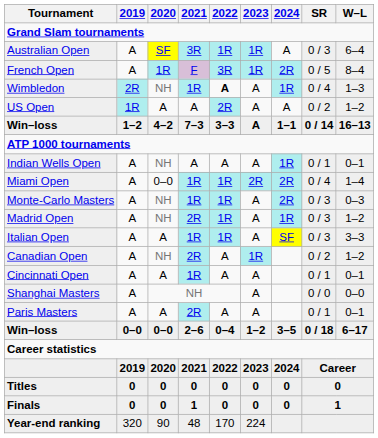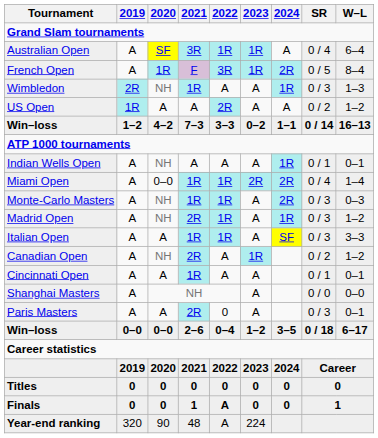Australian Open | SR: 0 / 3 -> 0 / 4
Wimbledon | 2022: bold -> normal
Wimbledon | SR: 0 / 4 -> 0 / 3
Win–loss / 7–3 | 2023: A -> 0–2
Paris Masters | 2022: A -> 0
Paris Masters | SR: 0 / 1 -> 0 / 3
Finals | 2022: 0 -> A
Year-end ranking | 2022: 170 -> A
